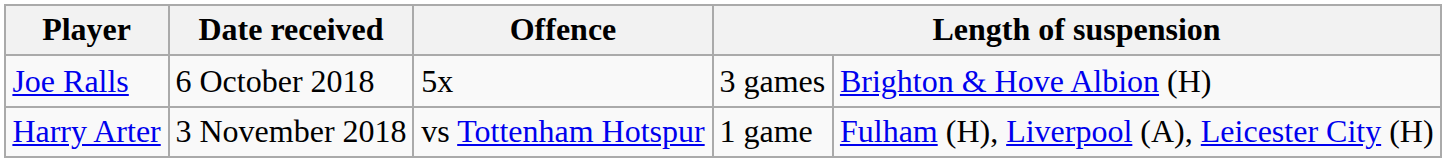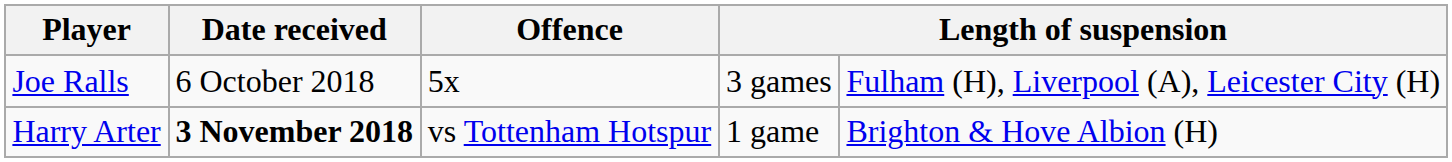Joe Ralls | column 5: Brighton & Hove Albion (H) -> Fulham (H), Liverpool (A), Leicester City (H)
Harry Arter | Date received: normal -> bold
Harry Arter | column 5: Fulham (H), Liverpool (A), Leicester City (H) -> Brighton & Hove Albion (H)
